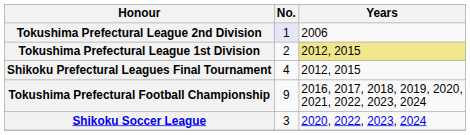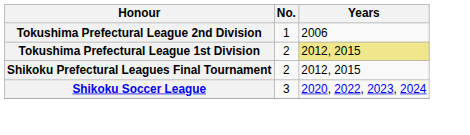Tokushima Prefectural League 2nd Division | No.: lavender background -> no background
Shikoku Prefectural Leagues Final Tournament | No.: 4 -> 2
- row: Tokushima Prefectural Football Championship | 9 | 2016, 2017, 2018, 2019, 2020, 2021, 2022, 2023, 2024
